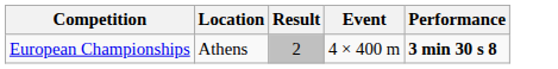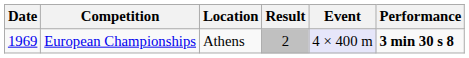+ column: Date | 1969
European Championships | Event: no background -> lavender background
